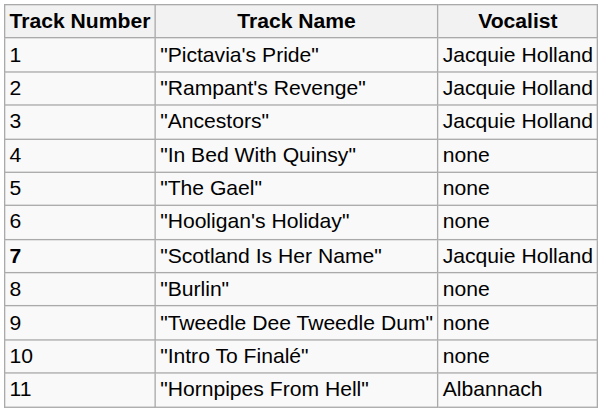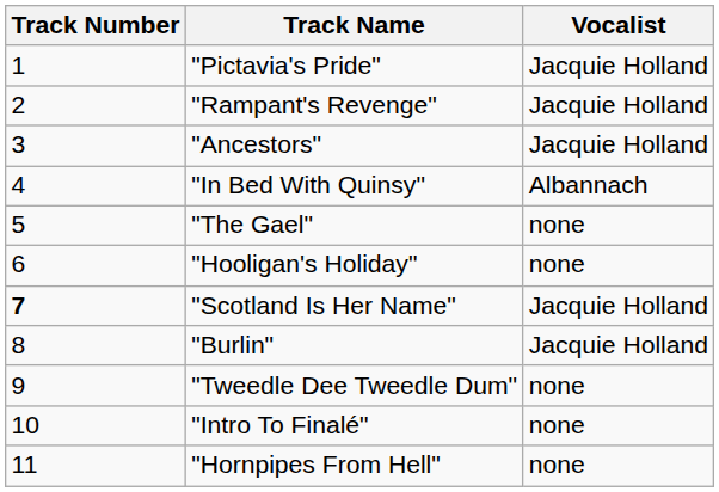"In Bed With Quinsy" | Vocalist: none -> Albannach
"Burlin" | Vocalist: none -> Jacquie Holland
"Hornpipes From Hell" | Vocalist: Albannach -> none
